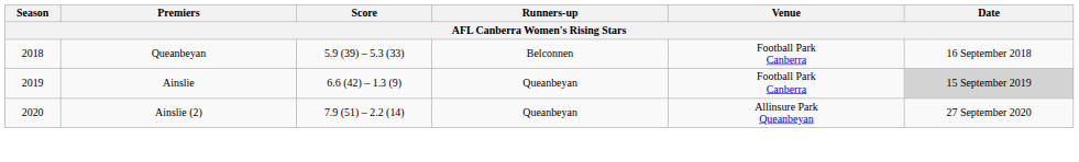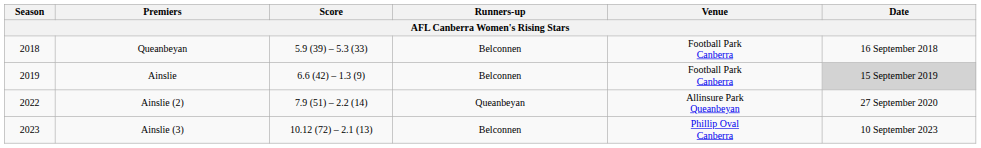Ainslie | Runners-up: Queanbeyan -> Belconnen
Ainslie (2) | Season: 2020 -> 2022
+ row: 2023 | Ainslie (3) | 10.12 (72) – 2.1 (13) | Belconnen | Phillip Oval Canberra | 10 September 2023
